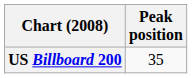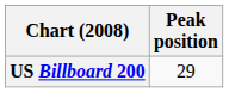US Billboard 200 | Peak position: 35 -> 29
